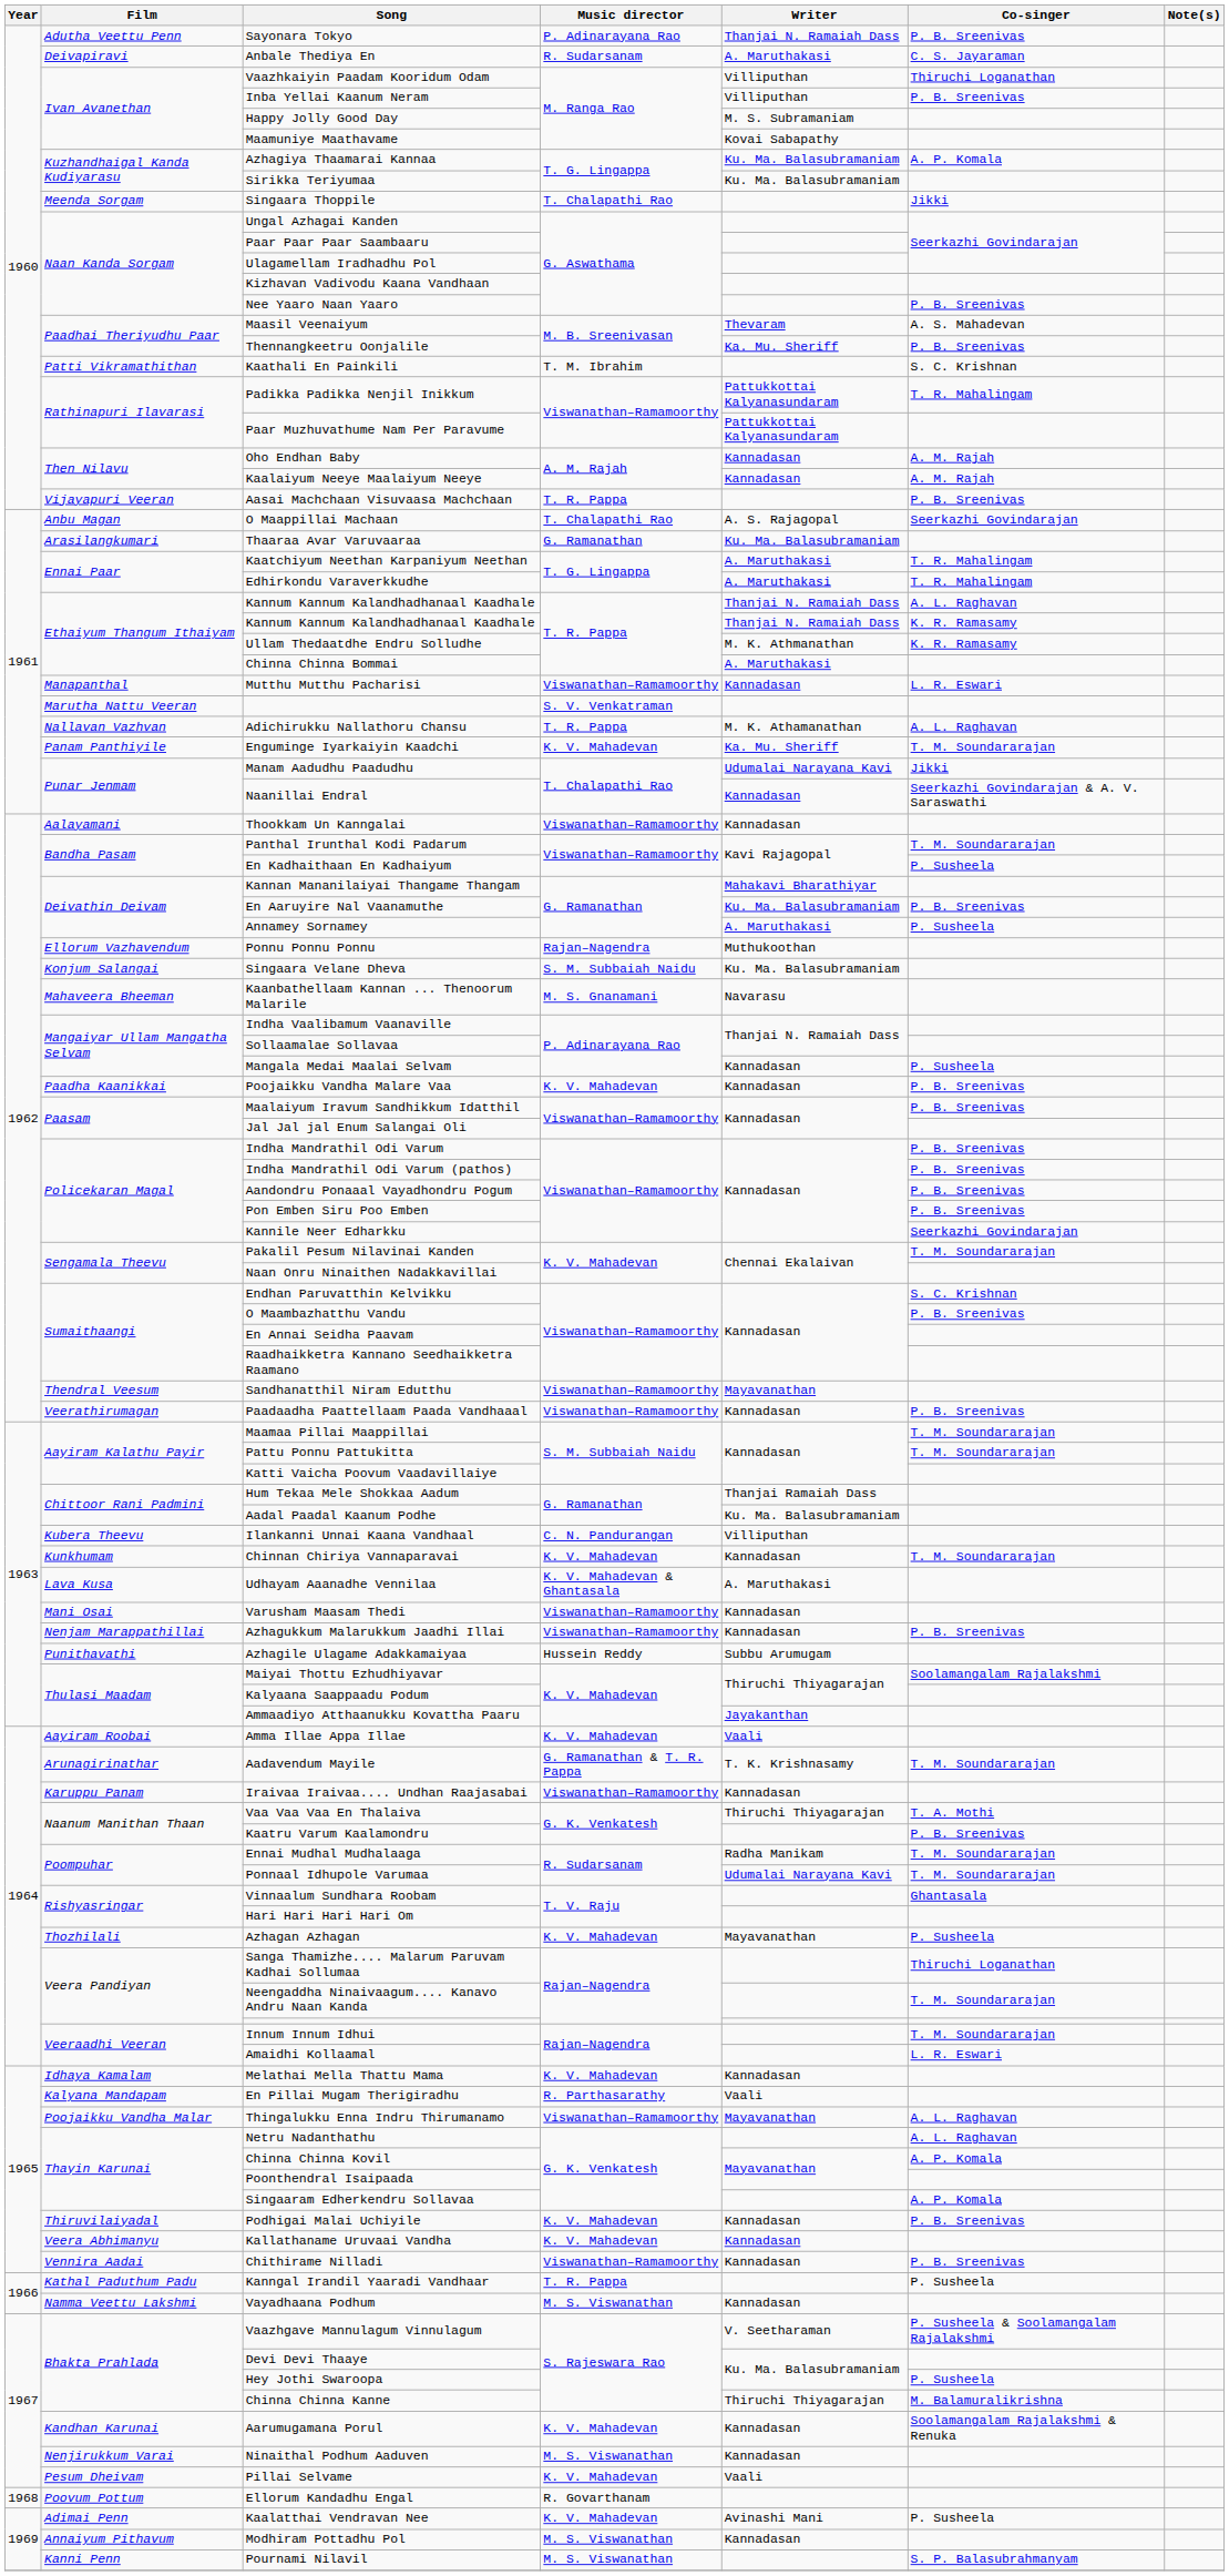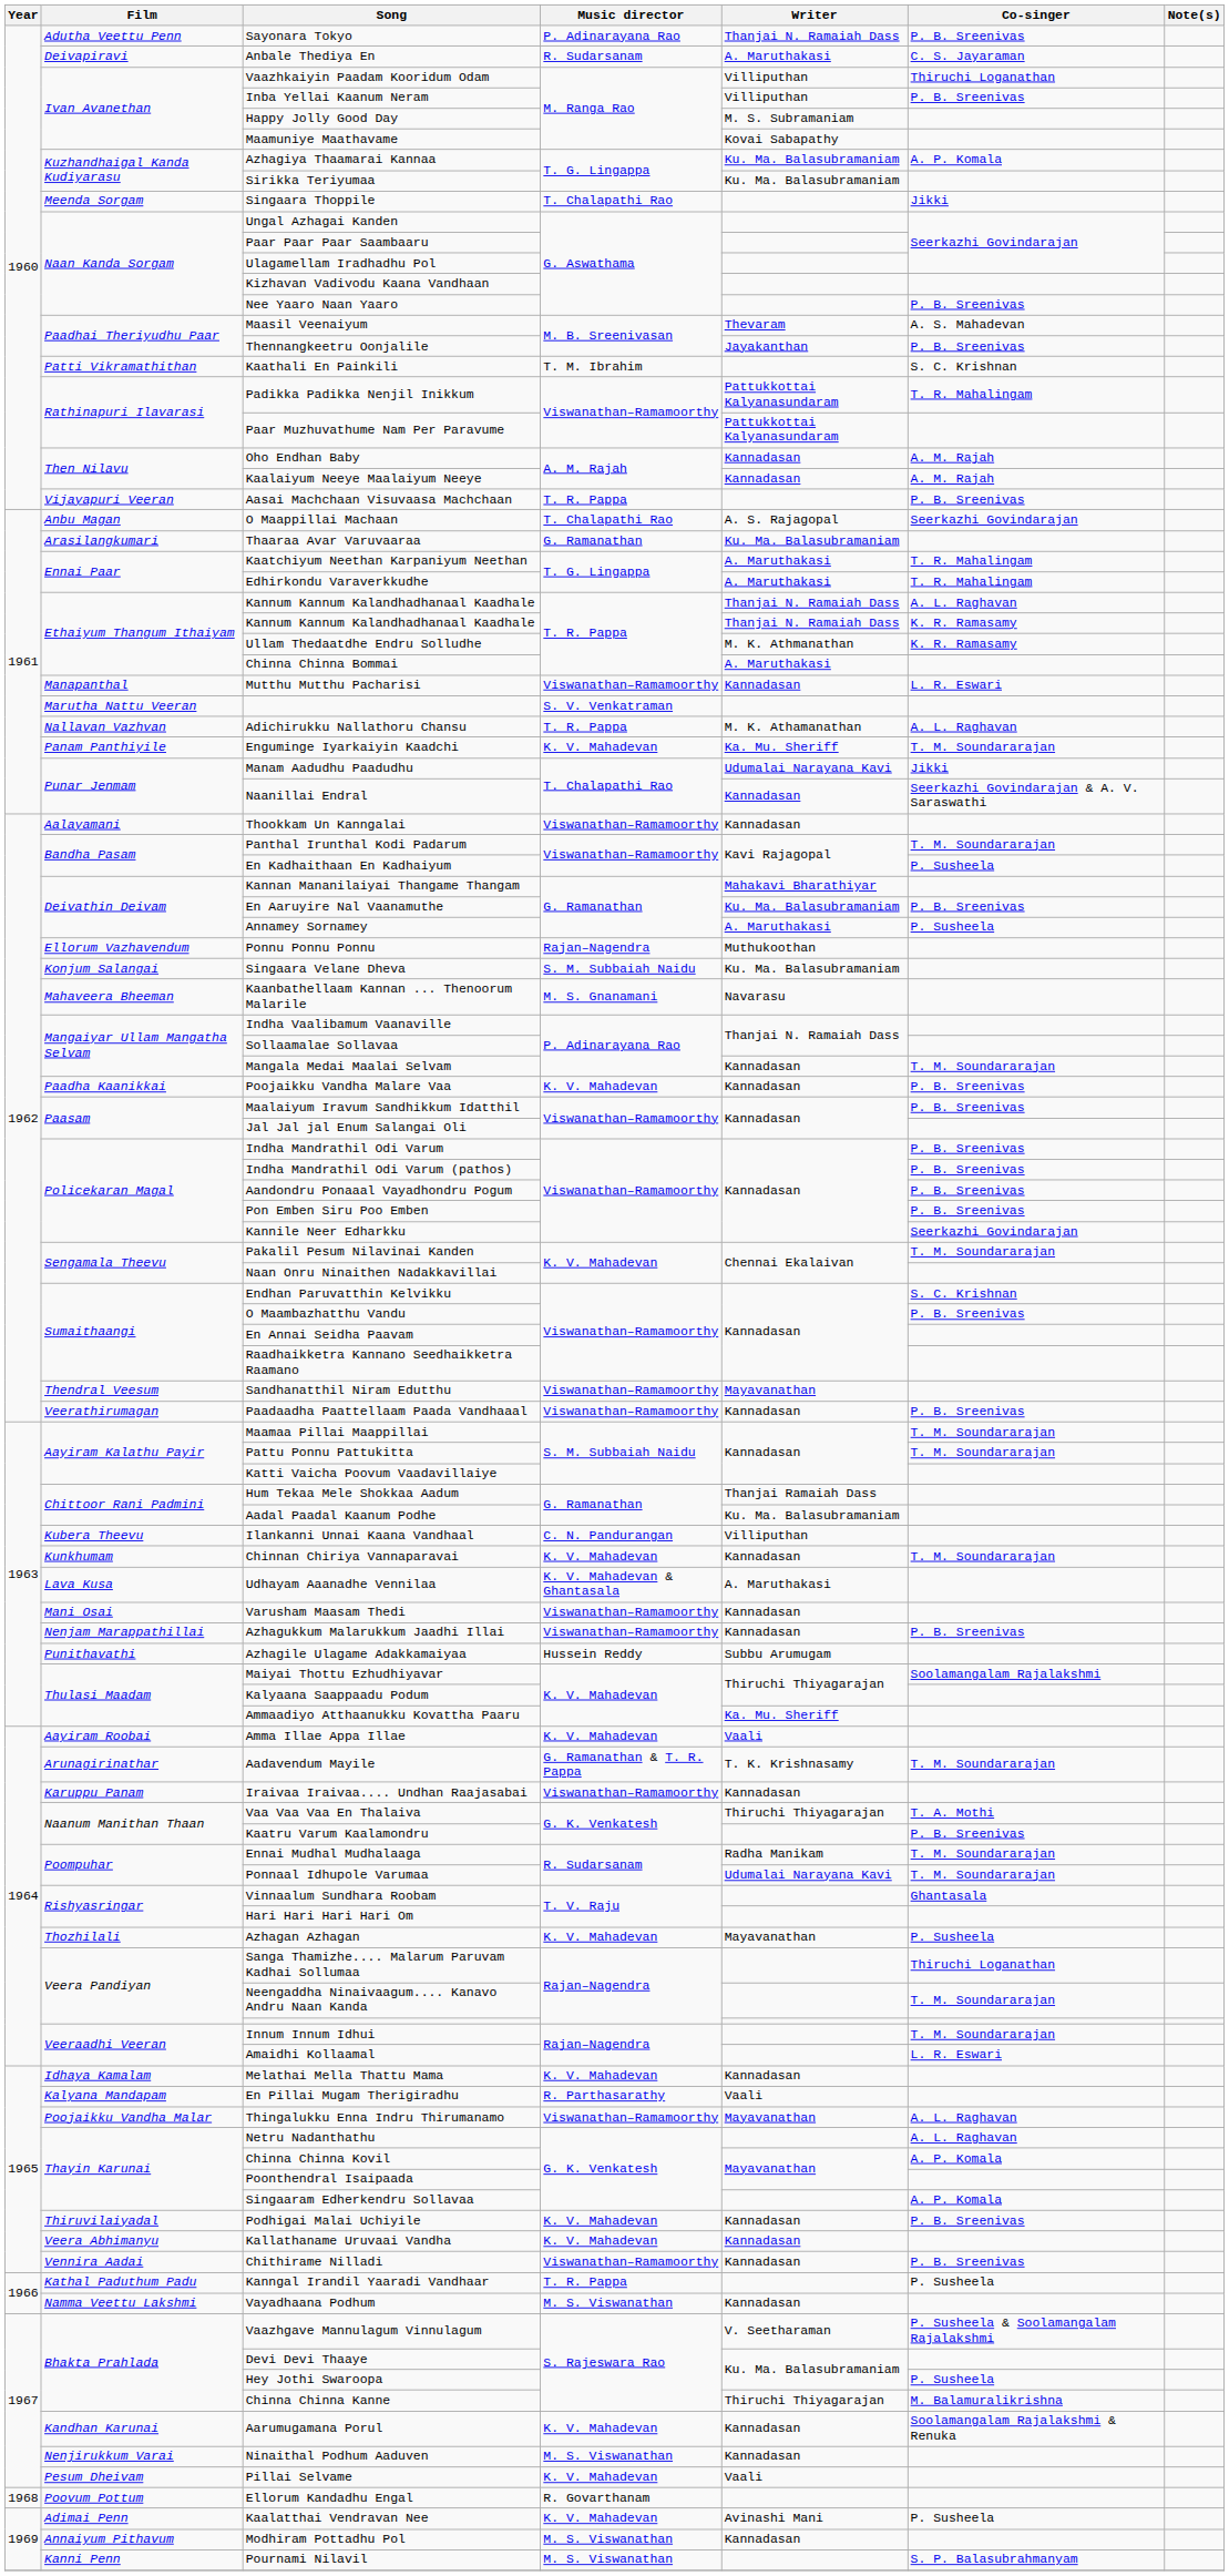Thennangkeetru Oonjalile | Writer: Ka. Mu. Sheriff -> Jayakanthan
Mangala Medai Maalai Selvam | Co-singer: P. Susheela -> T. M. Soundararajan
Ammaadiyo Atthaanukku Kovattha Paaru | Writer: Jayakanthan -> Ka. Mu. Sheriff
